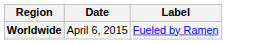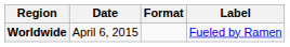+ column: Format
